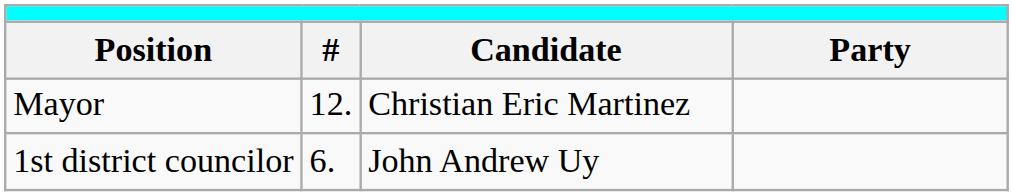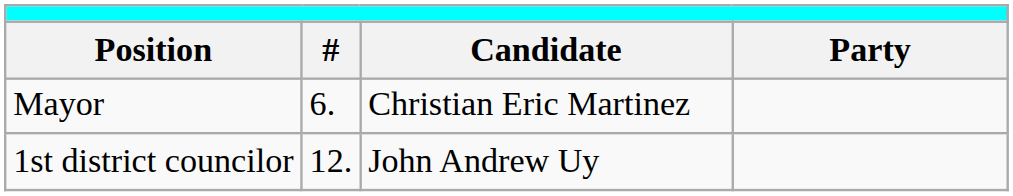Mayor | column 2: 12. -> 6.
1st district councilor | column 2: 6. -> 12.
